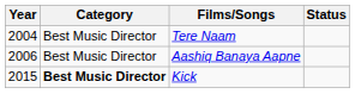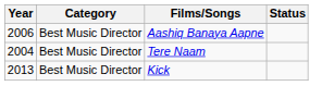rows swapped: Tere Naam <-> Aashiq Banaya Aapne
Kick | Year: 2015 -> 2013
Kick | Category: bold -> normal
